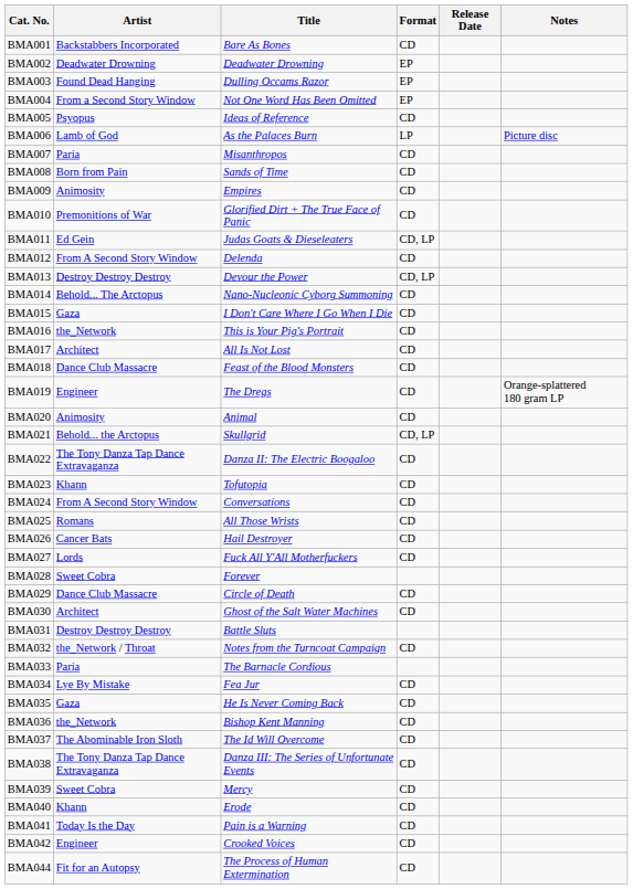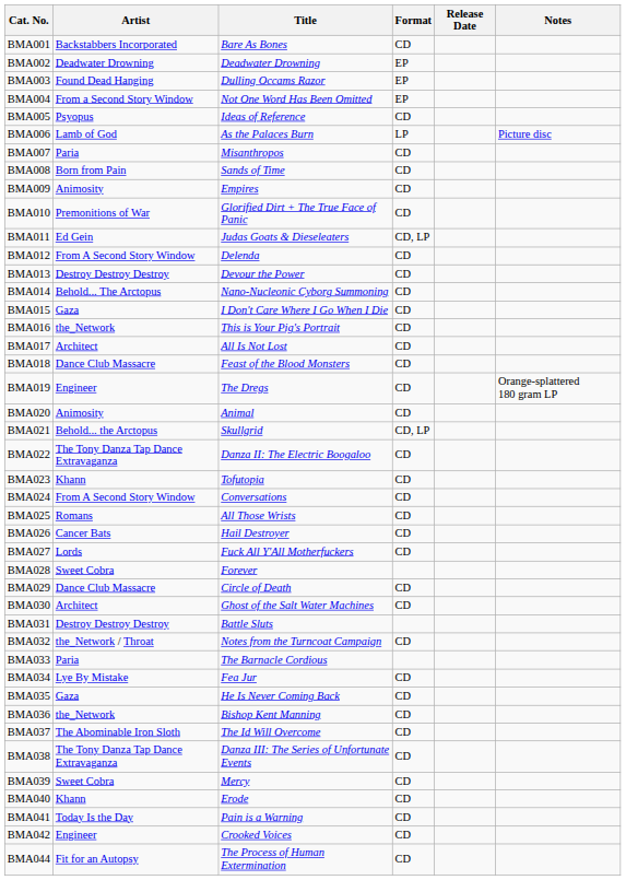BMA013 | Format: CD, LP -> CD
